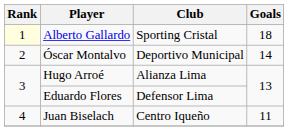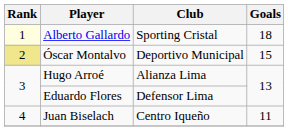Óscar Montalvo | Rank: no background -> khaki background
Óscar Montalvo | Goals: 14 -> 15
